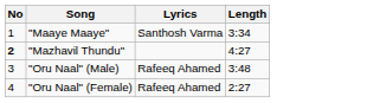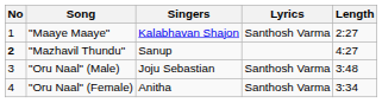+ column: Singers | Kalabhavan Shajon | Sanup | Joju Sebastian | Anitha
"Maaye Maaye" | Length: 3:34 -> 2:27
"Oru Naal" (Male) | Lyrics: Rafeeq Ahamed -> Santhosh Varma
"Oru Naal" (Female) | Lyrics: Rafeeq Ahamed -> Santhosh Varma
"Oru Naal" (Female) | Length: 2:27 -> 3:34
